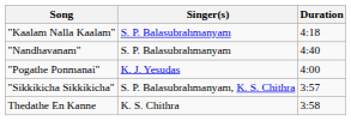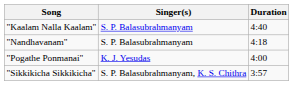"Kaalam Nalla Kaalam" | Duration: 4:18 -> 4:40
"Nandhavanam" | Duration: 4:40 -> 4:18
- row: Thedathe En Kanne | K. S. Chithra | 3:58
